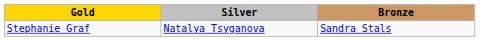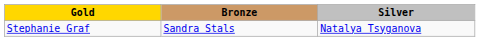columns swapped: Silver <-> Bronze
